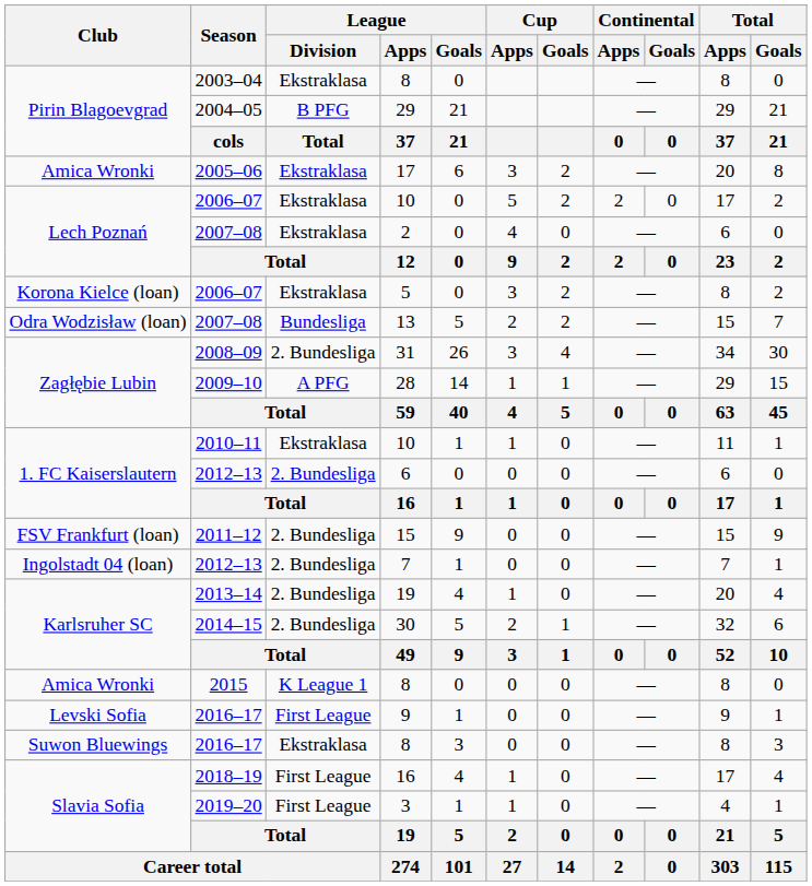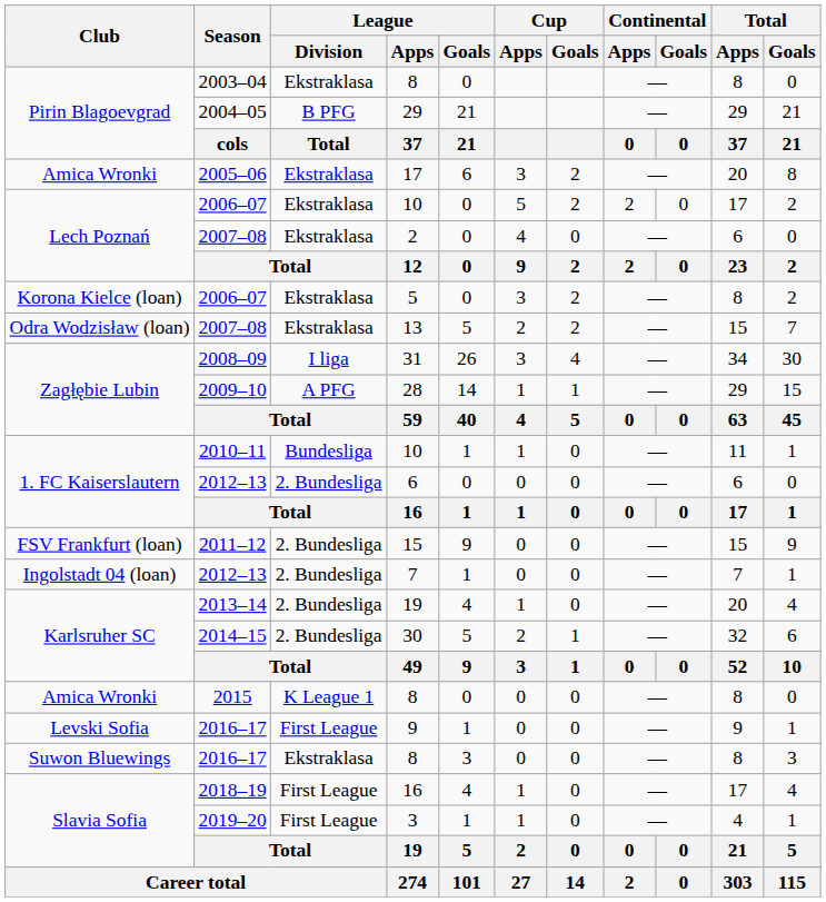13 | League / Division: Bundesliga -> Ekstraklasa
31 | League / Division: 2. Bundesliga -> I liga
2010–11 / 10 | League / Division: Ekstraklasa -> Bundesliga
